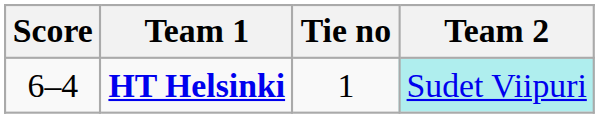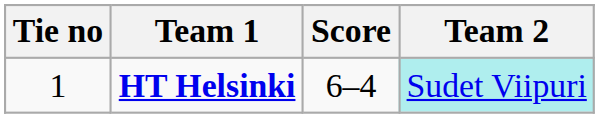columns swapped: Tie no <-> Score
